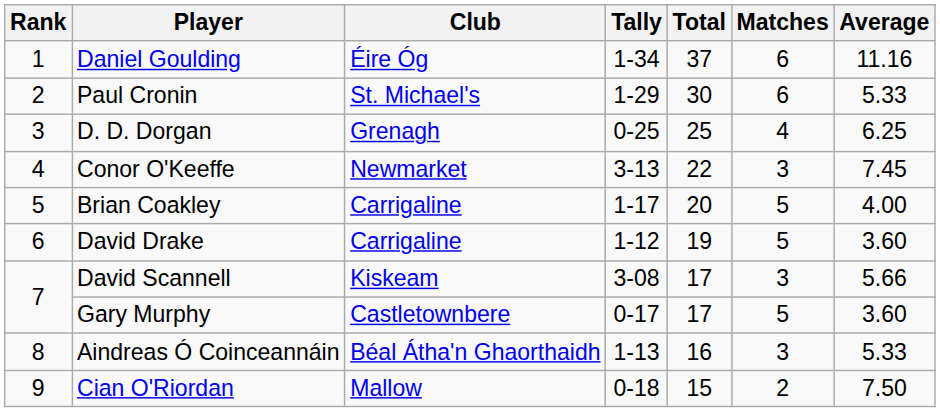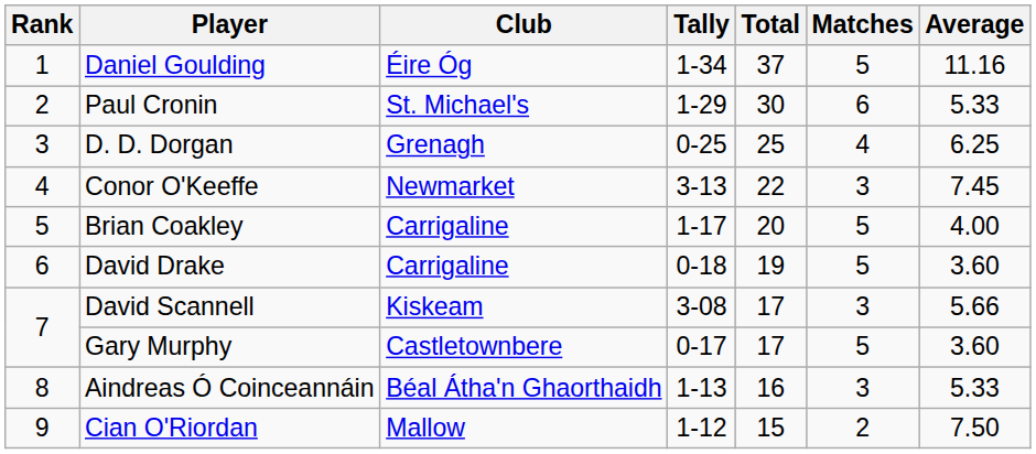Daniel Goulding | Matches: 6 -> 5
David Drake | Tally: 1-12 -> 0-18
Cian O'Riordan | Tally: 0-18 -> 1-12
